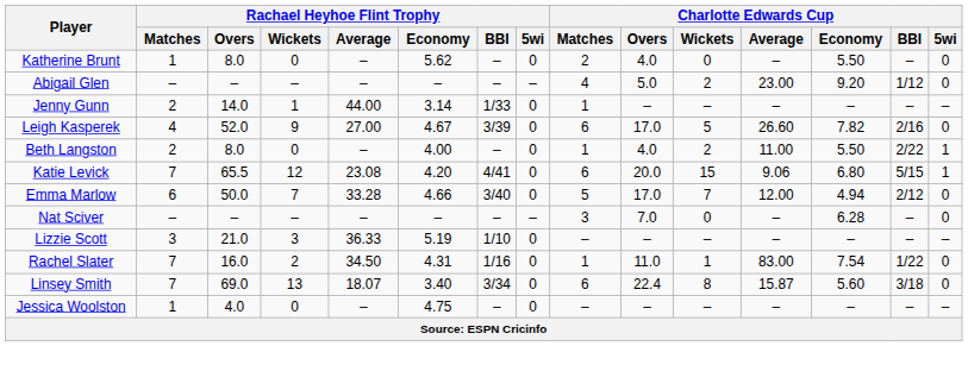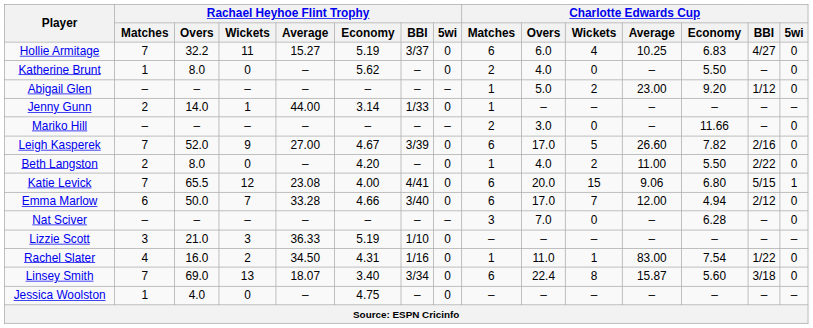+ row: Hollie Armitage | 7 | 32.2 | 11 | 15.27 | 5.19 | 3/37 | 0 | 6 | 6.0 | 4 | 10.25 | 6.83 | 4/27 | 0
Abigail Glen | Charlotte Edwards Cup / Matches: 4 -> 1
+ row: Mariko Hill | – | – | – | – | – | – | – | 2 | 3.0 | 0 | – | 11.66 | – | 0
Leigh Kasperek | Rachael Heyhoe Flint Trophy / Matches: 4 -> 7
Beth Langston | Rachael Heyhoe Flint Trophy / Economy: 4.00 -> 4.20
Beth Langston | Charlotte Edwards Cup / 5wi: 1 -> 0
Katie Levick | Rachael Heyhoe Flint Trophy / Economy: 4.20 -> 4.00
Emma Marlow | Charlotte Edwards Cup / Matches: 5 -> 6
Rachel Slater | Rachael Heyhoe Flint Trophy / Matches: 7 -> 4
